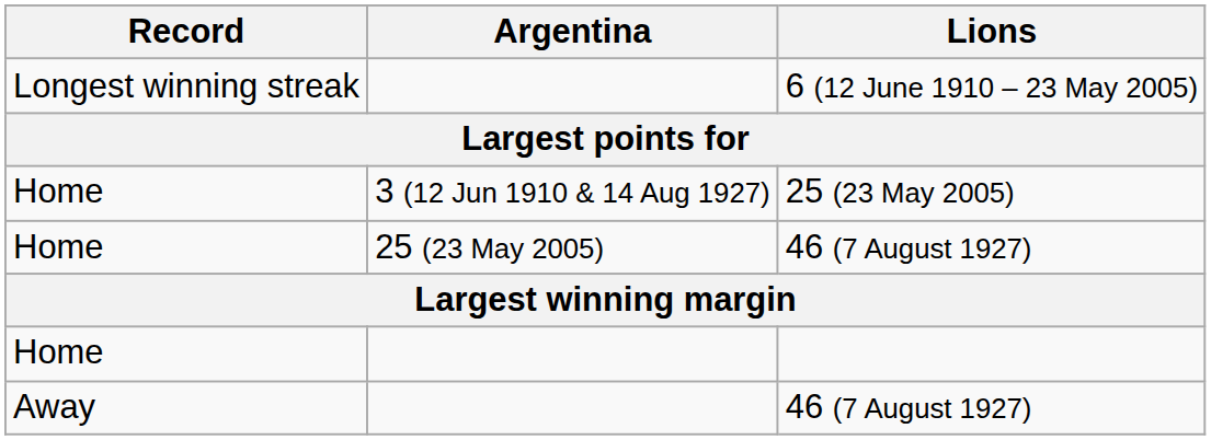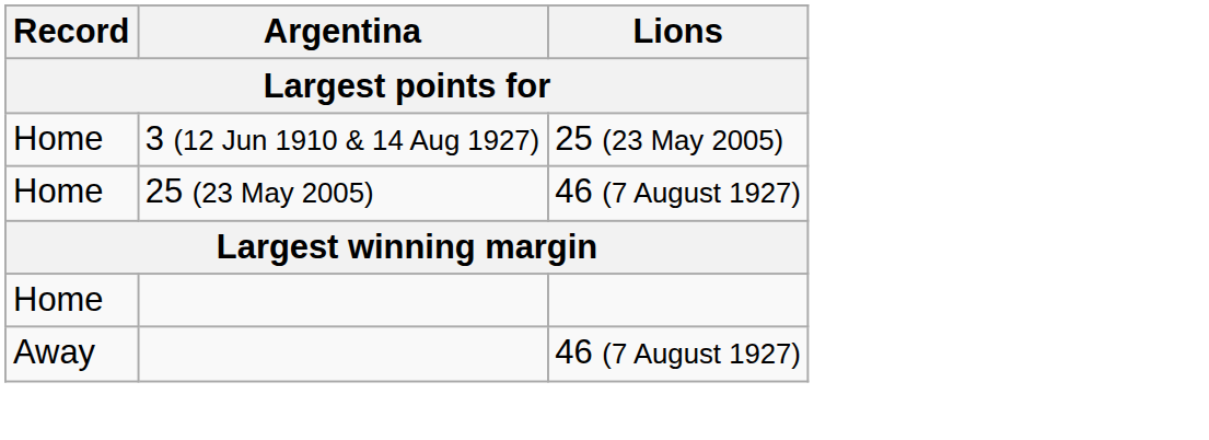- row: Longest winning streak | 6 (12 June 1910 – 23 May 2005)
